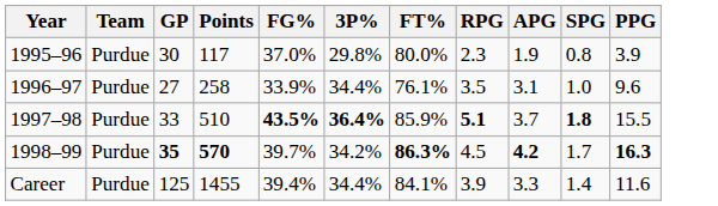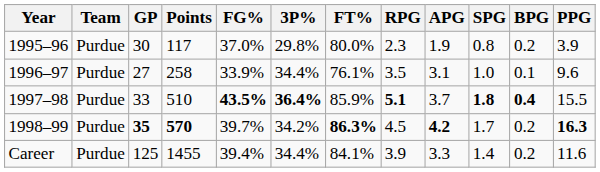+ column: BPG | 0.2 | 0.1 | 0.4 | 0.2 | 0.2
